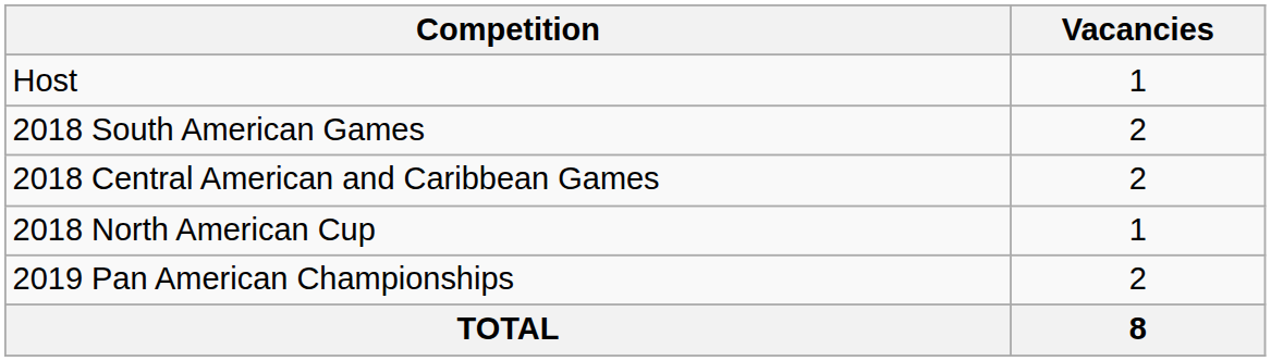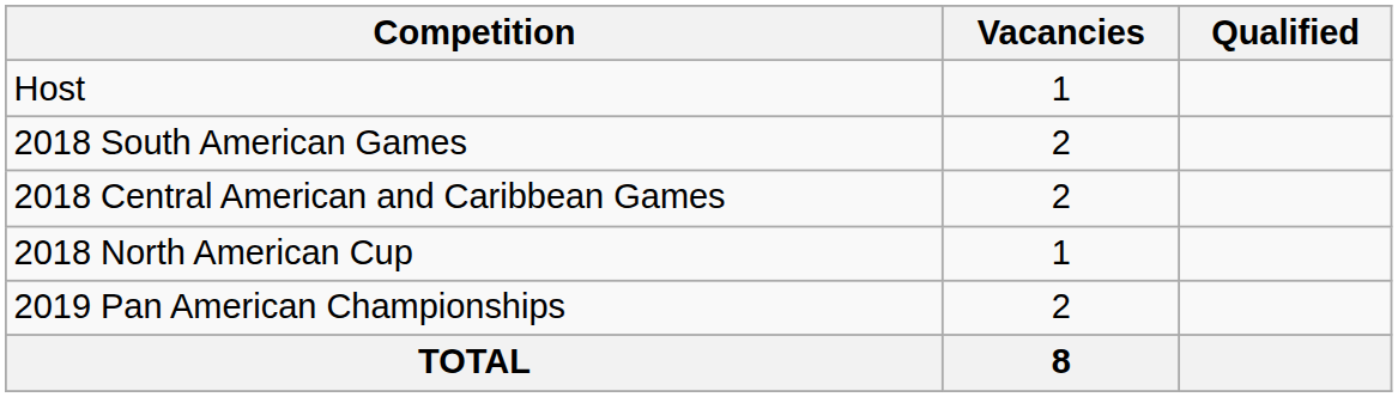+ column: Qualified
